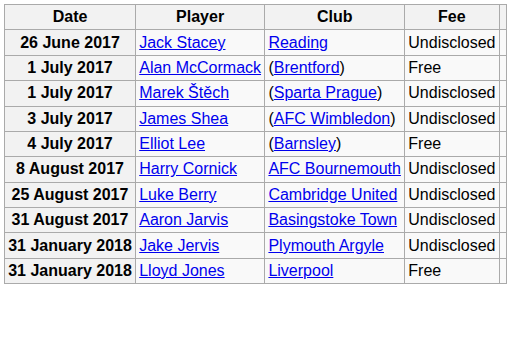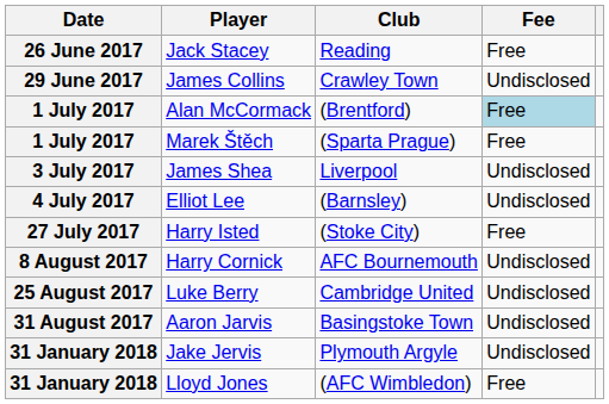Jack Stacey | Fee: Undisclosed -> Free
+ row: 29 June 2017 | James Collins | Crawley Town | Undisclosed
Alan McCormack | Fee: no background -> lightblue background
Marek Štěch | Fee: Undisclosed -> Free
James Shea | Club: (AFC Wimbledon) -> Liverpool
Elliot Lee | Fee: Free -> Undisclosed
+ row: 27 July 2017 | Harry Isted | (Stoke City) | Free
Lloyd Jones | Club: Liverpool -> (AFC Wimbledon)
